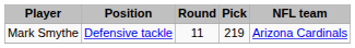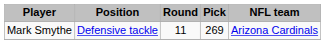Mark Smythe | Pick: 219 -> 269
